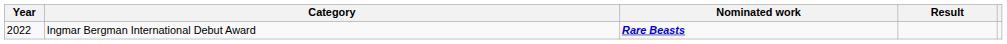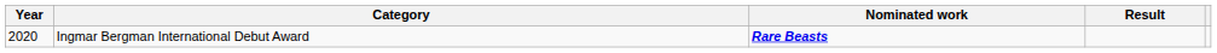Ingmar Bergman International Debut Award | Year: 2022 -> 2020
